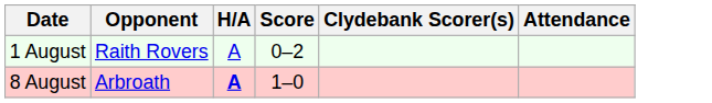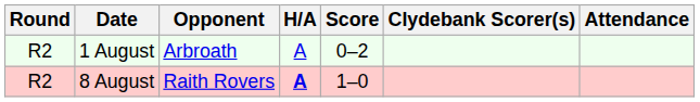+ column: Round | R2 | R2
1 August | Opponent: Raith Rovers -> Arbroath
8 August | Opponent: Arbroath -> Raith Rovers
